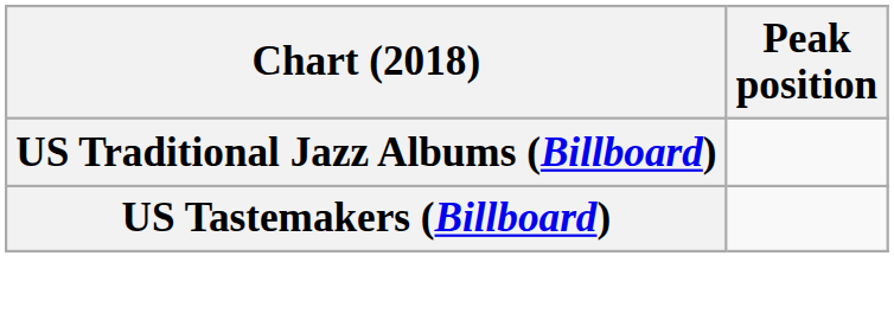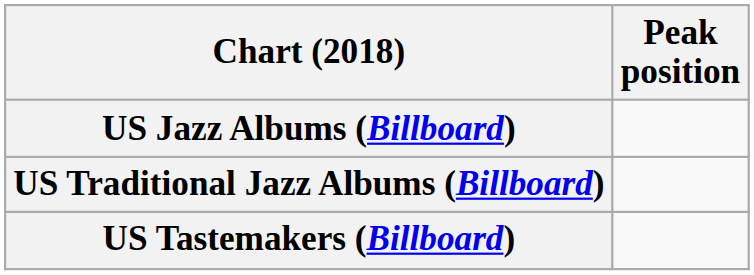+ row: US Jazz Albums (Billboard)
